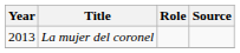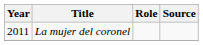La mujer del coronel | Year: 2013 -> 2011
